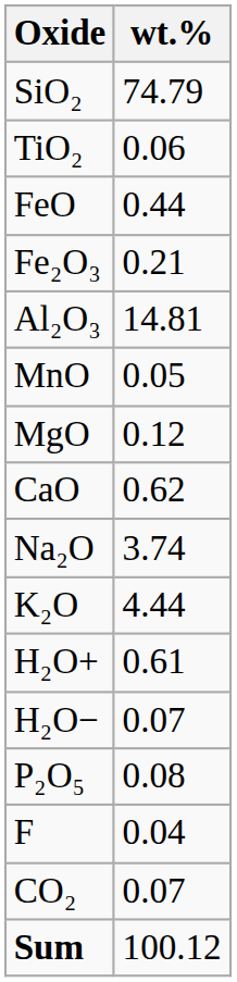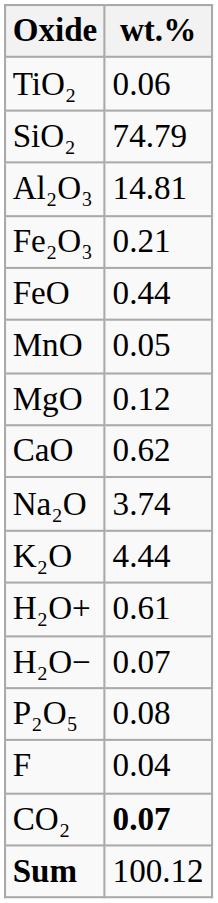rows swapped: SiO₂ <-> TiO₂
rows swapped: Al₂O₃ <-> FeO
CO₂ | wt.%: normal -> bold
